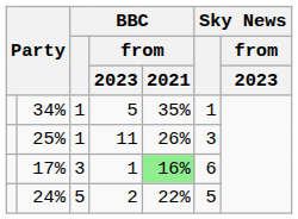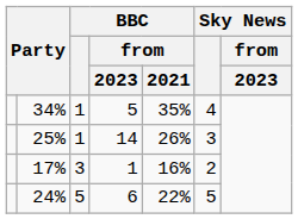34% | Sky News: 1 -> 4
25% | BBC / from / 2023: 11 -> 14
17% | BBC / from / 2021: lightgreen background -> no background
17% | Sky News: 6 -> 2
24% | BBC / from / 2023: 2 -> 6
